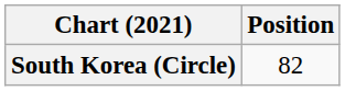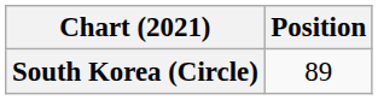South Korea (Circle) | Position: 82 -> 89
